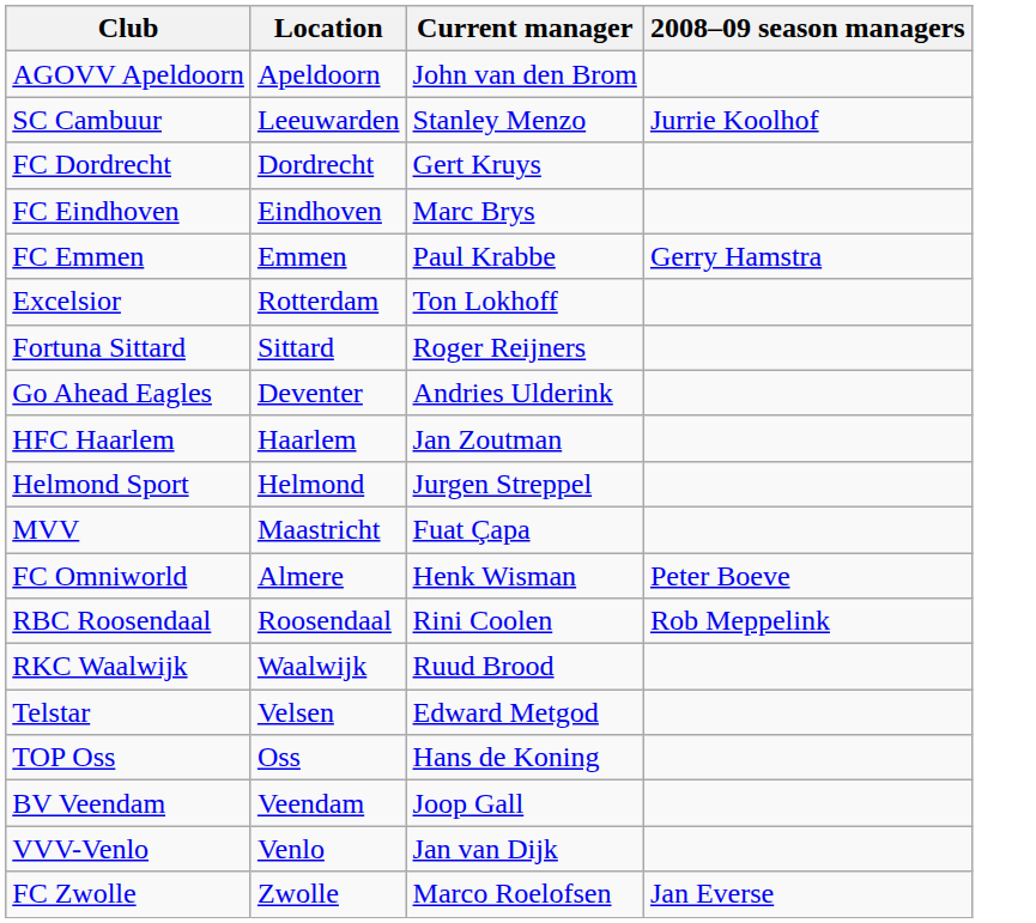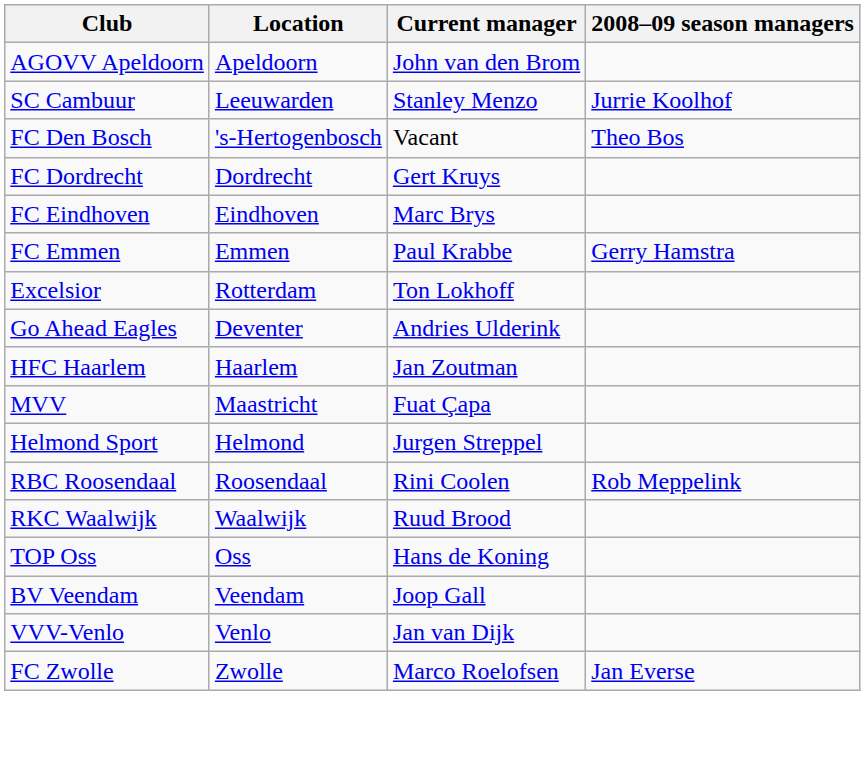+ row: FC Den Bosch | 's-Hertogenbosch | Vacant | Theo Bos
- row: Fortuna Sittard | Sittard | Roger Reijners
rows swapped: Helmond Sport <-> MVV
- row: FC Omniworld | Almere | Henk Wisman | Peter Boeve
- row: Telstar | Velsen | Edward Metgod
